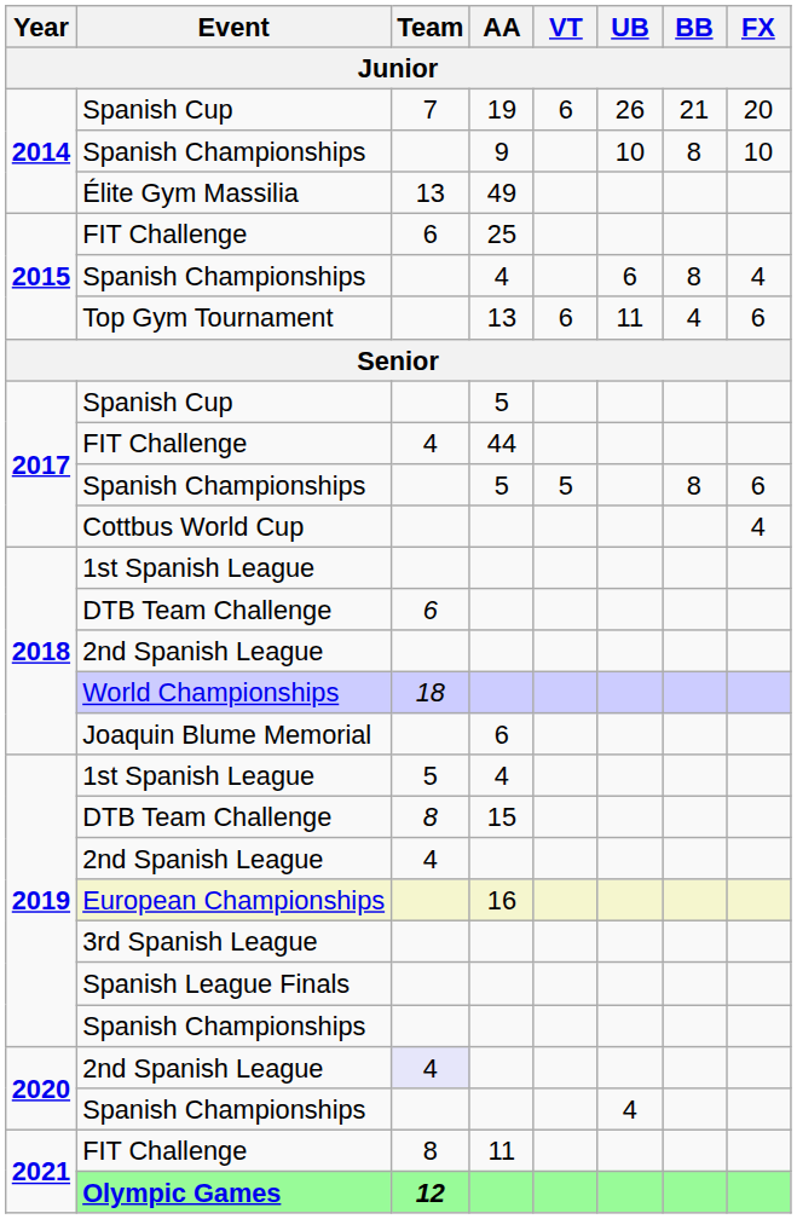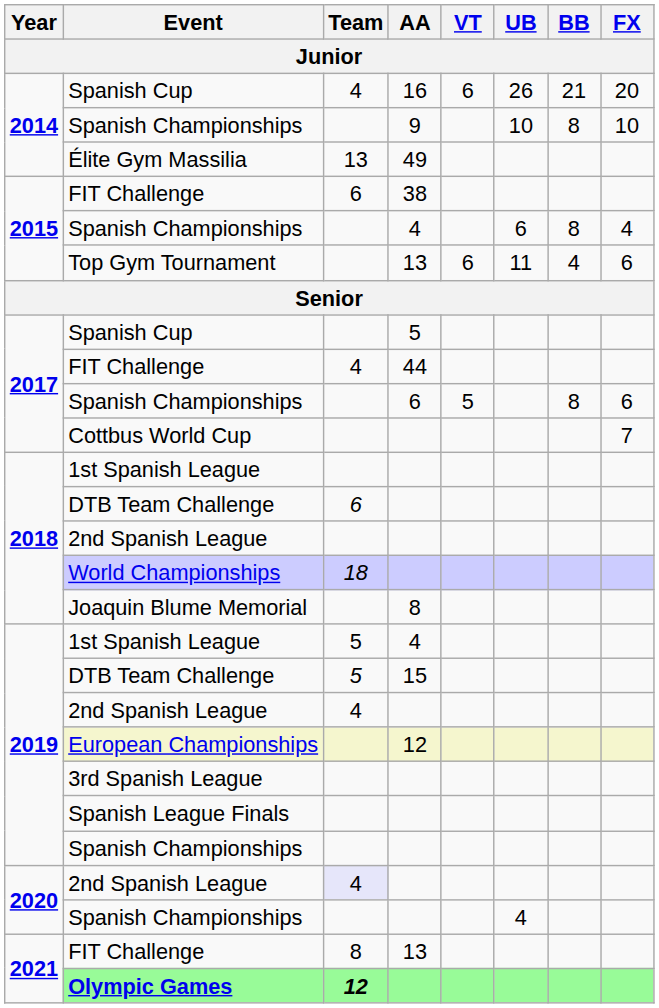2014 / Spanish Cup | Team: 7 -> 4
2014 / Spanish Cup | AA: 19 -> 16
2015 / FIT Challenge | AA: 25 -> 38
2017 / Spanish Championships | AA: 5 -> 6
Cottbus World Cup | FX: 4 -> 7
Joaquin Blume Memorial | AA: 6 -> 8
2019 / DTB Team Challenge | Team: 8 -> 5
European Championships | AA: 16 -> 12
2021 / FIT Challenge | AA: 11 -> 13
